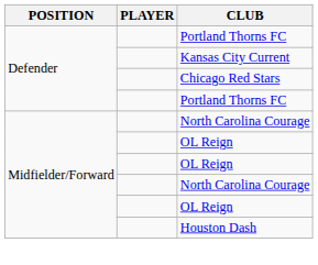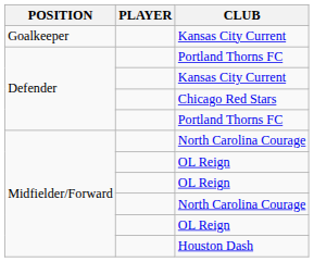+ row: Goalkeeper | Kansas City Current
